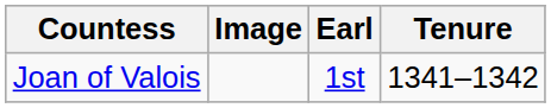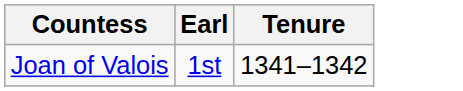- column: Image
